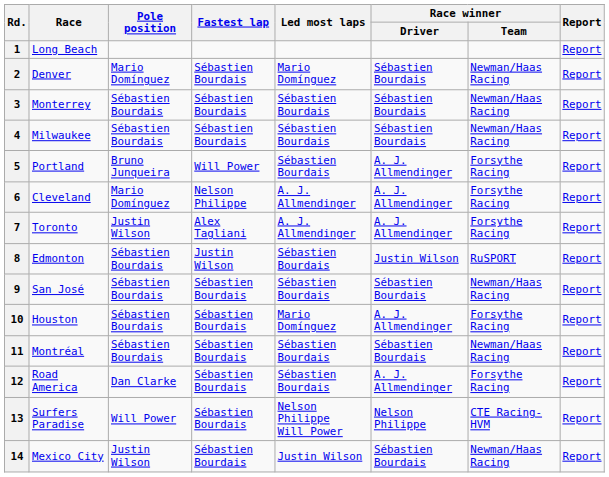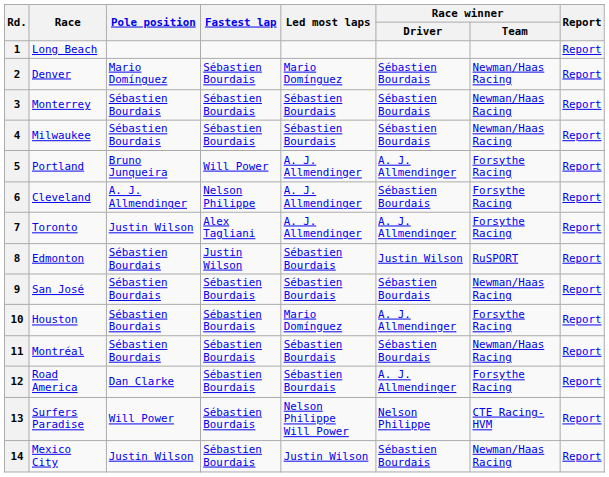5 | Led most laps: Sébastien Bourdais -> A. J. Allmendinger
6 | Pole position: Mario Domínguez -> A. J. Allmendinger
6 | Race winner / Driver: A. J. Allmendinger -> Sébastien Bourdais
